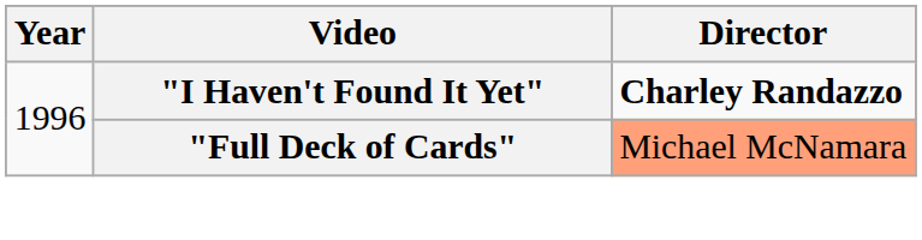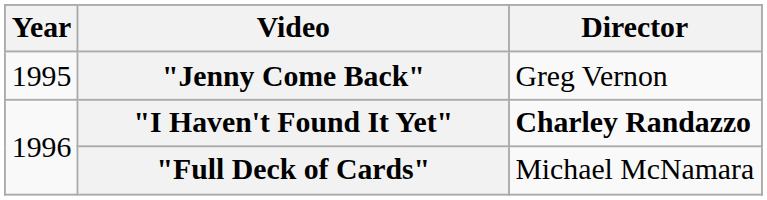+ row: 1995 | "Jenny Come Back" | Greg Vernon
"Full Deck of Cards" | Director: lightsalmon background -> no background
